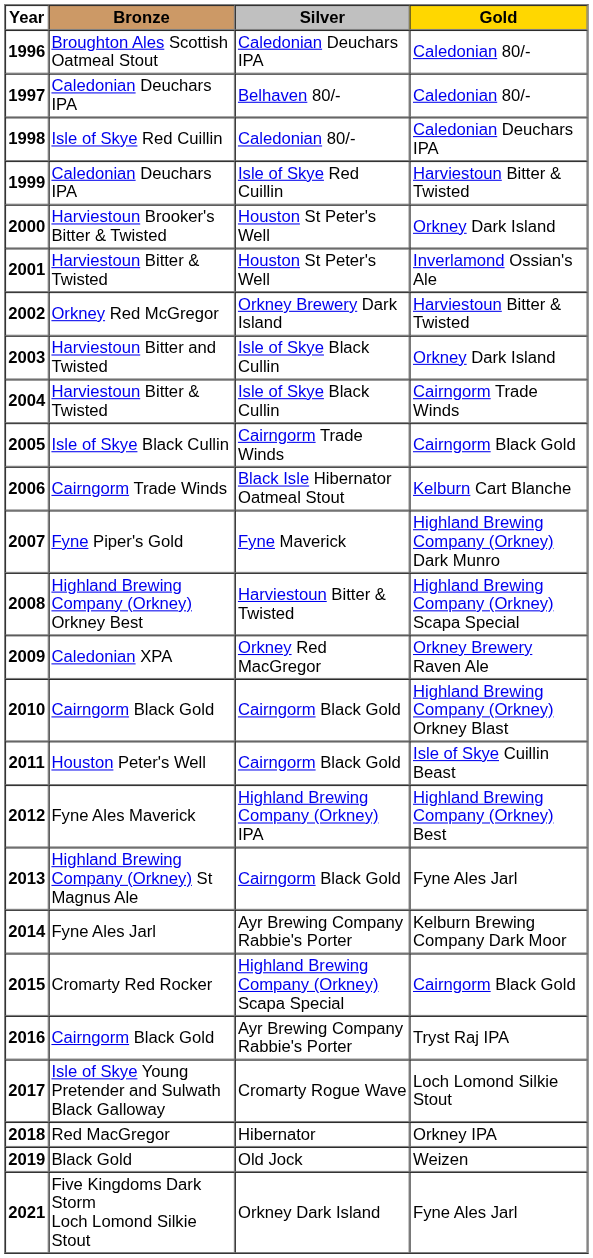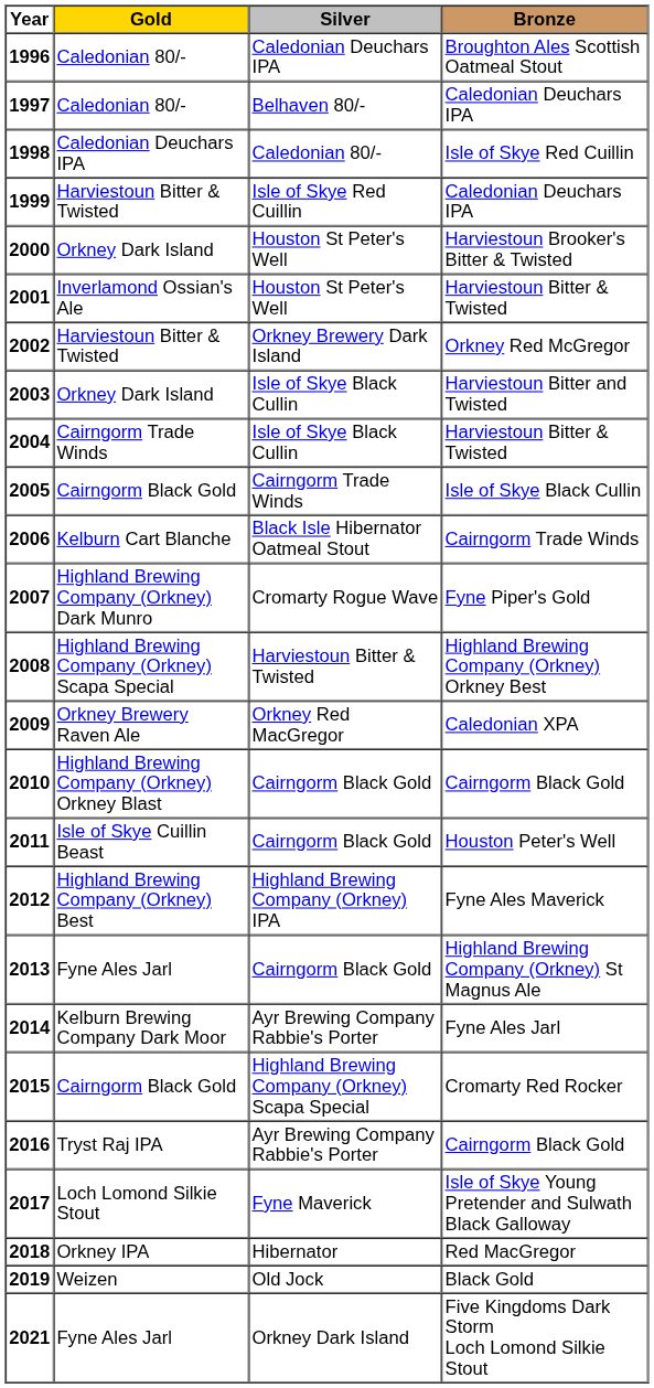columns swapped: Gold <-> Bronze
2007 | Silver: Fyne Maverick -> Cromarty Rogue Wave
2017 | Silver: Cromarty Rogue Wave -> Fyne Maverick
